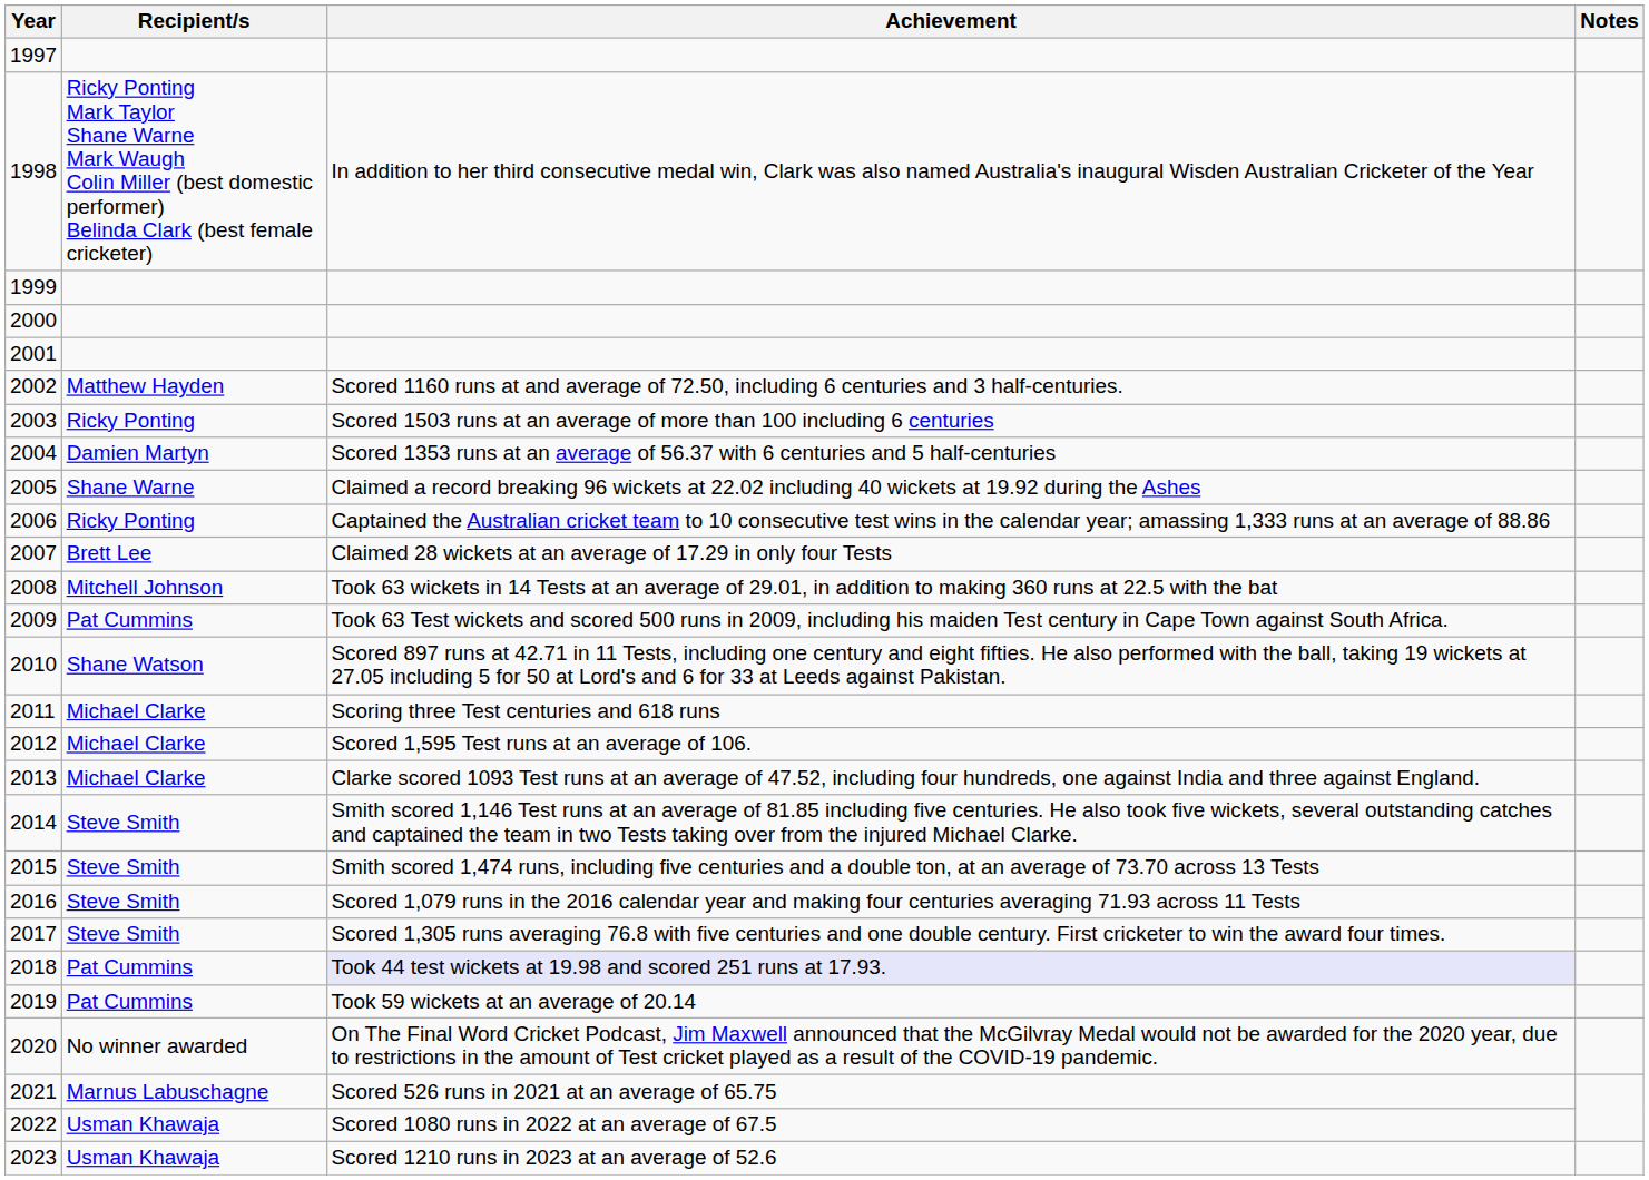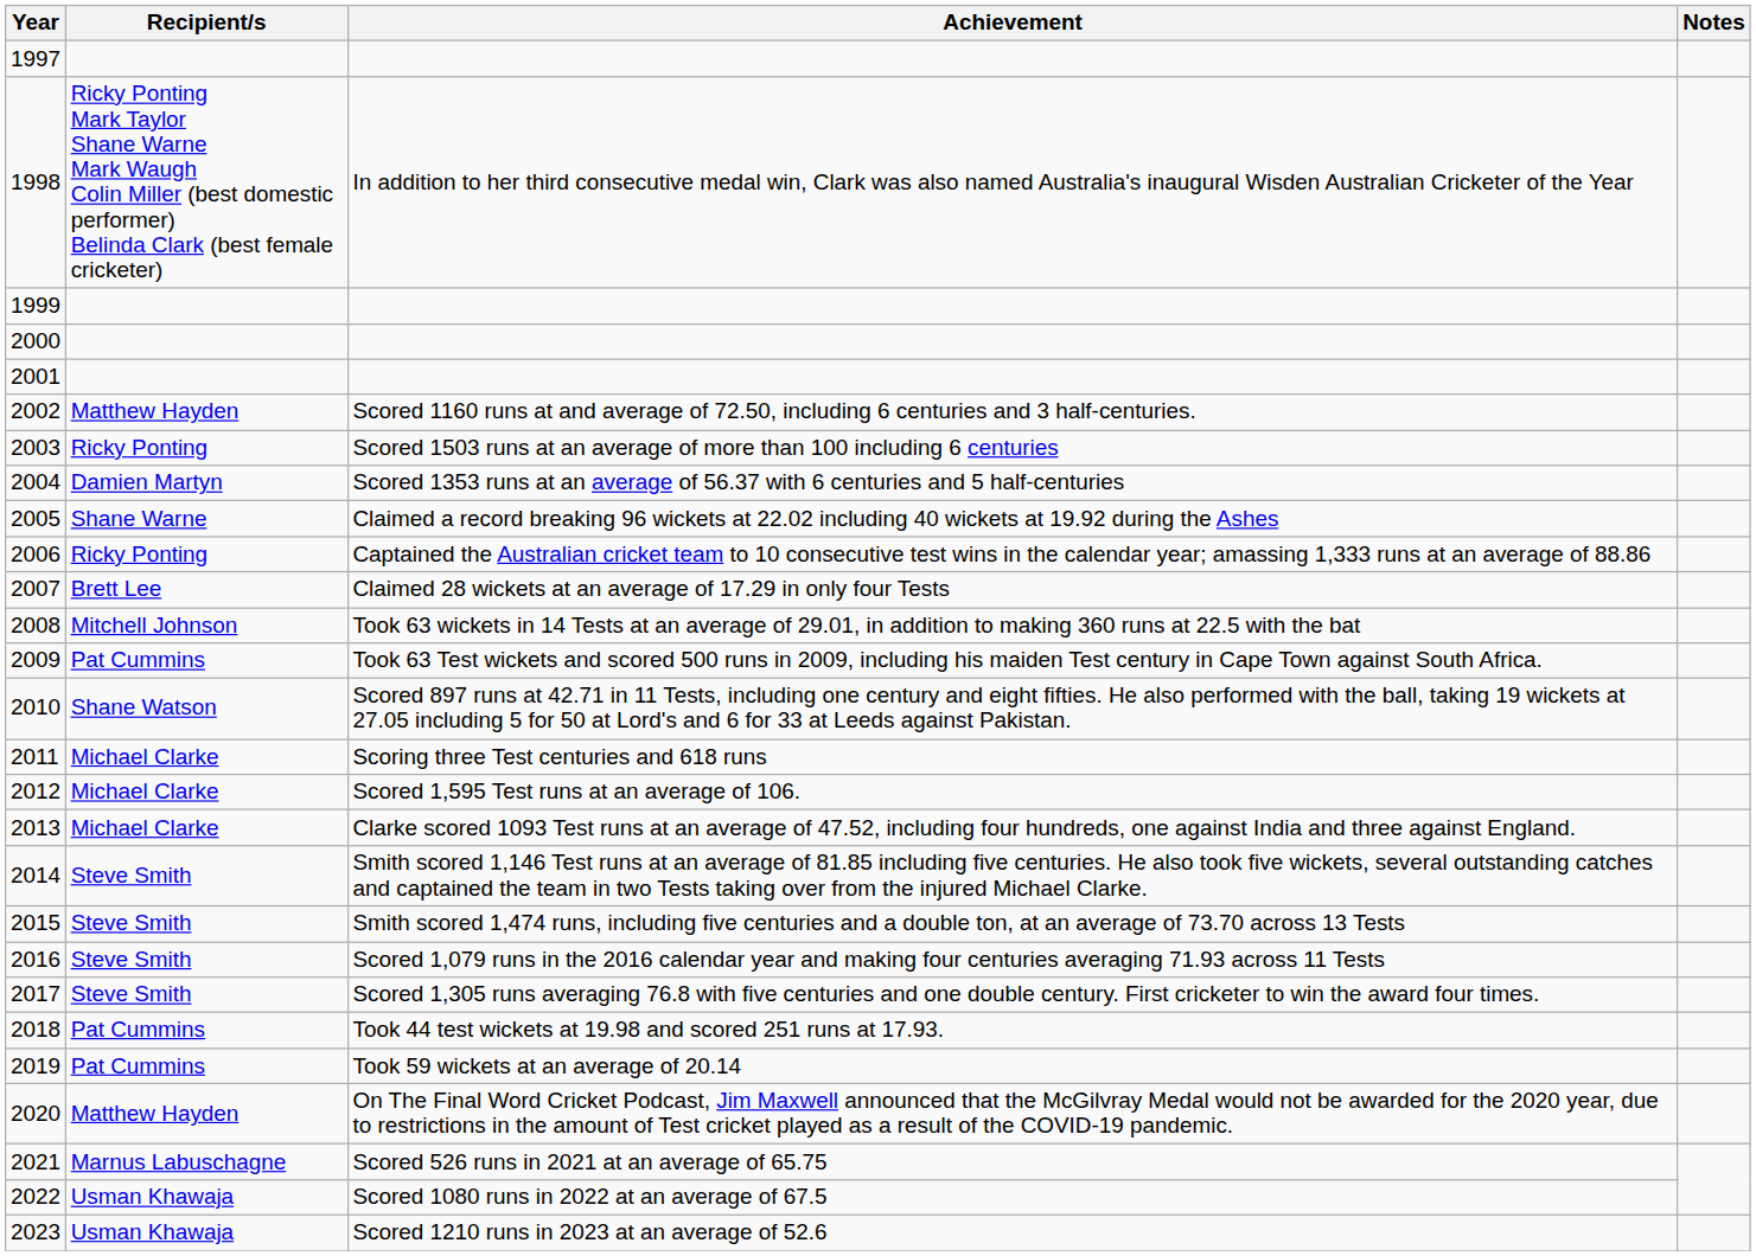2018 | Achievement: lavender background -> no background
2020 | Recipient/s: No winner awarded -> Matthew Hayden
